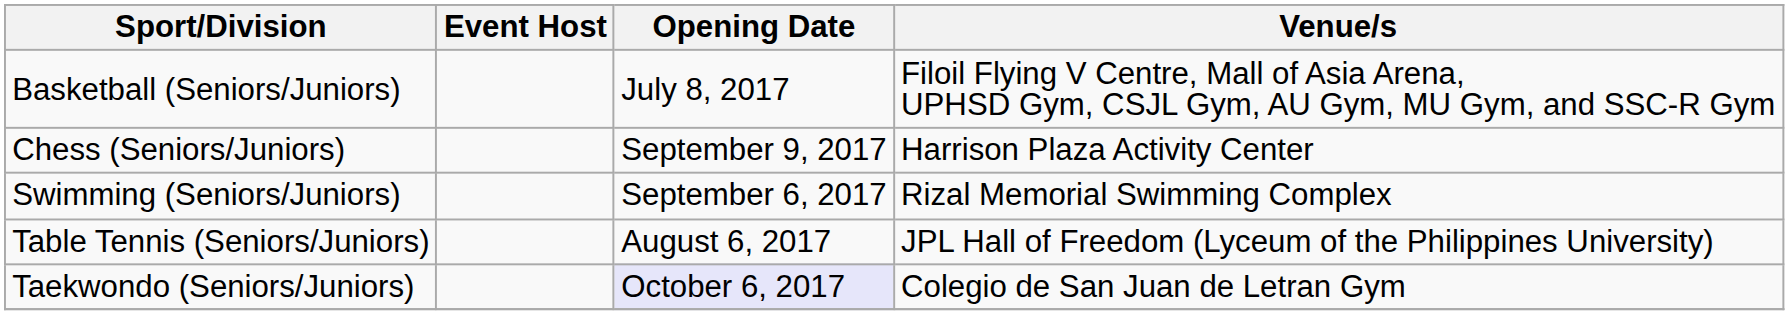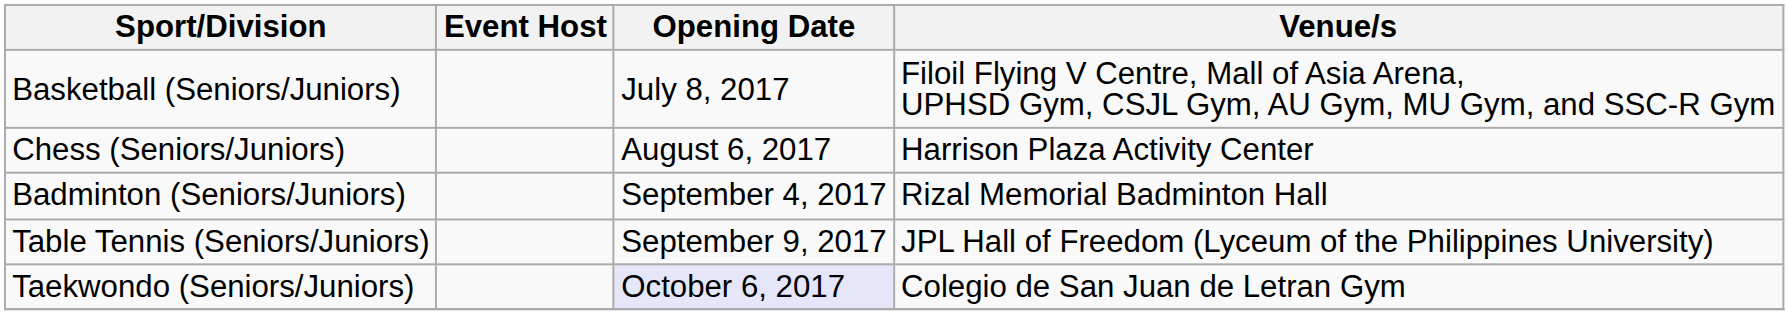Chess (Seniors/Juniors) | Opening Date: September 9, 2017 -> August 6, 2017
+ row: Badminton (Seniors/Juniors) | September 4, 2017 | Rizal Memorial Badminton Hall
- row: Swimming (Seniors/Juniors) | September 6, 2017 | Rizal Memorial Swimming Complex
Table Tennis (Seniors/Juniors) | Opening Date: August 6, 2017 -> September 9, 2017
